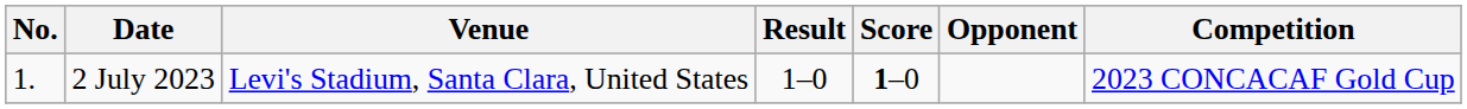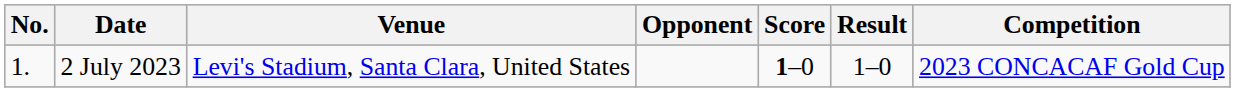columns swapped: Opponent <-> Result
